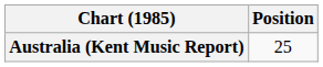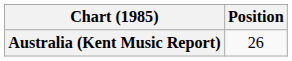Australia (Kent Music Report) | Position: 25 -> 26
